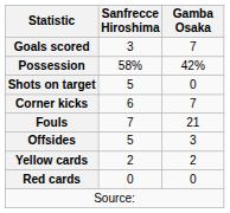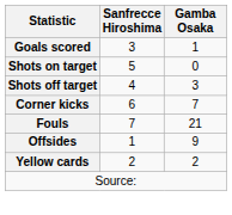Goals scored | Gamba Osaka: 7 -> 1
- row: Possession | 58% | 42%
+ row: Shots off target | 4 | 3
Offsides | Sanfrecce Hiroshima: 5 -> 1
Offsides | Gamba Osaka: 3 -> 9
- row: Red cards | 0 | 0
